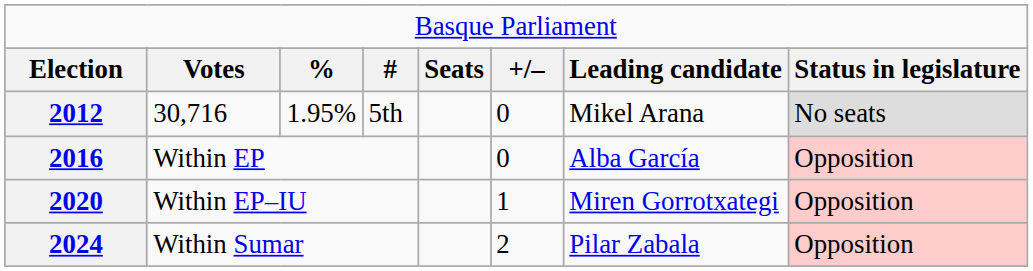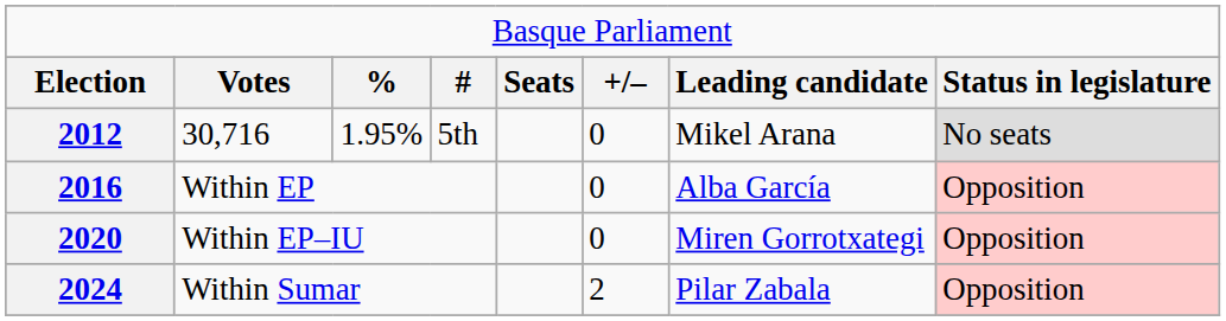2020 | column 6: 1 -> 0
